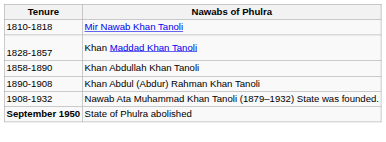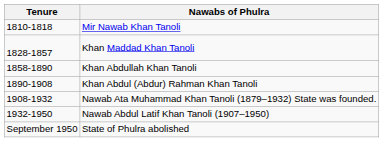+ row: 1932-1950 | Nawab Abdul Latif Khan Tanoli (1907–1950)
State of Phulra abolished | Tenure: bold -> normal
